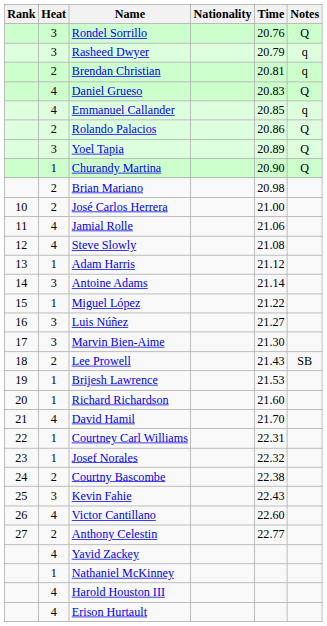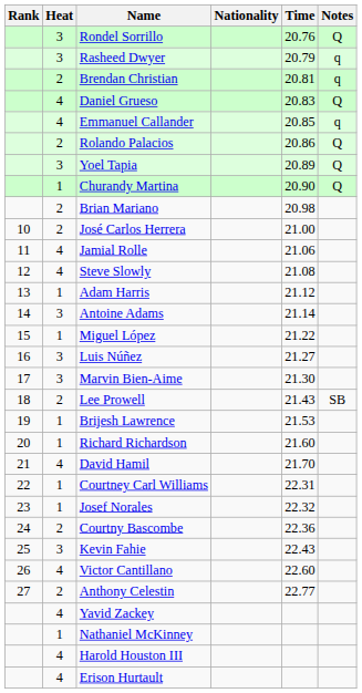Courtny Bascombe | Time: 22.38 -> 22.36
